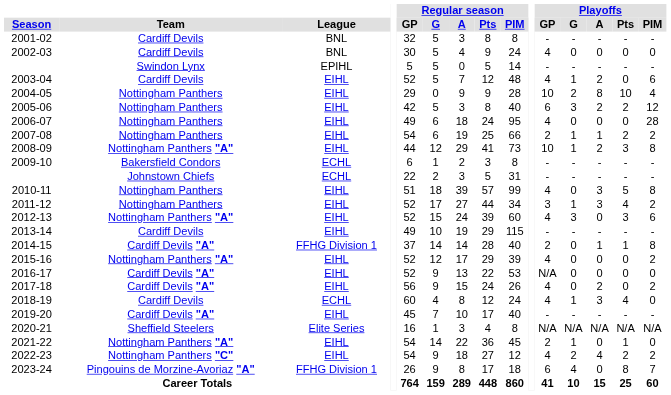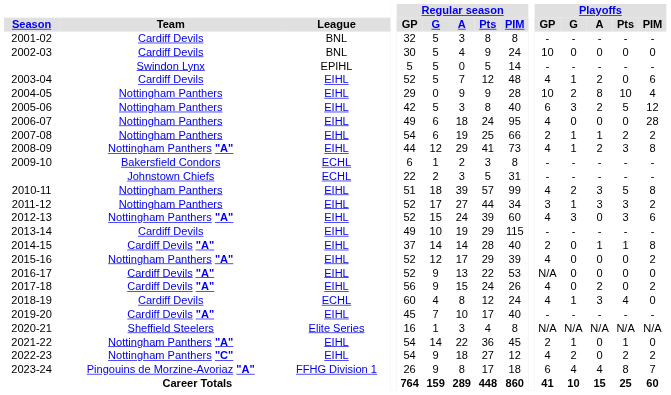2002-03 | Playoffs / GP: 4 -> 10
2005-06 | Playoffs / Pts: 2 -> 5
2008-09 | Playoffs / GP: 10 -> 4
2010-11 | Playoffs / G: 0 -> 2
2011-12 | Playoffs / Pts: 4 -> 3
2014-15 | League: FFHG Division 1 -> EIHL
2022-23 | Playoffs / A: 4 -> 0
2023-24 | Playoffs / A: 0 -> 4
